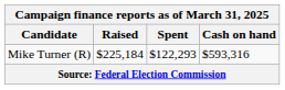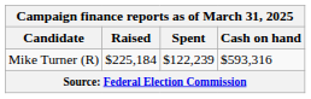Mike Turner (R) | Spent: $122,293 -> $122,239
